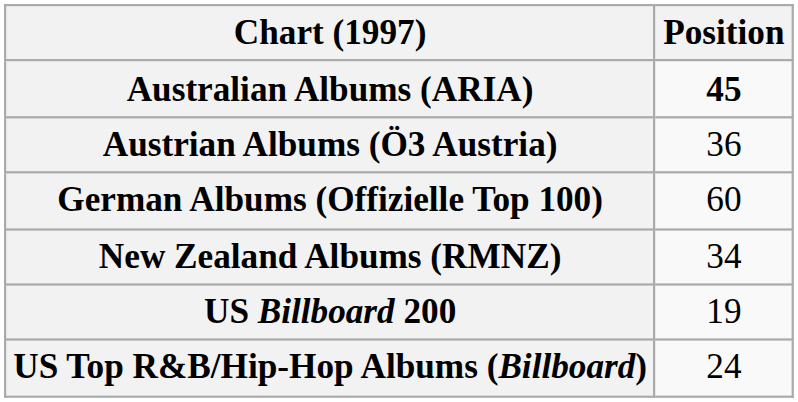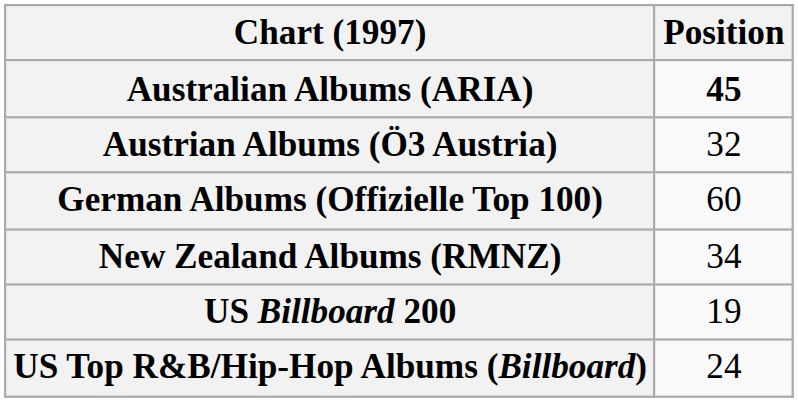Austrian Albums (Ö3 Austria) | Position: 36 -> 32
